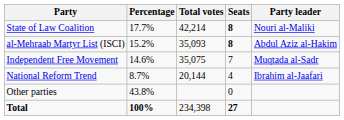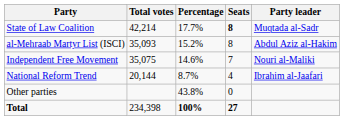columns swapped: Total votes <-> Percentage
State of Law Coalition | Party leader: Nouri al-Maliki -> Muqtada al-Sadr
al-Mehraab Martyr List (ISCI) | Seats: bold -> normal
Independent Free Movement | Party leader: Muqtada al-Sadr -> Nouri al-Maliki
